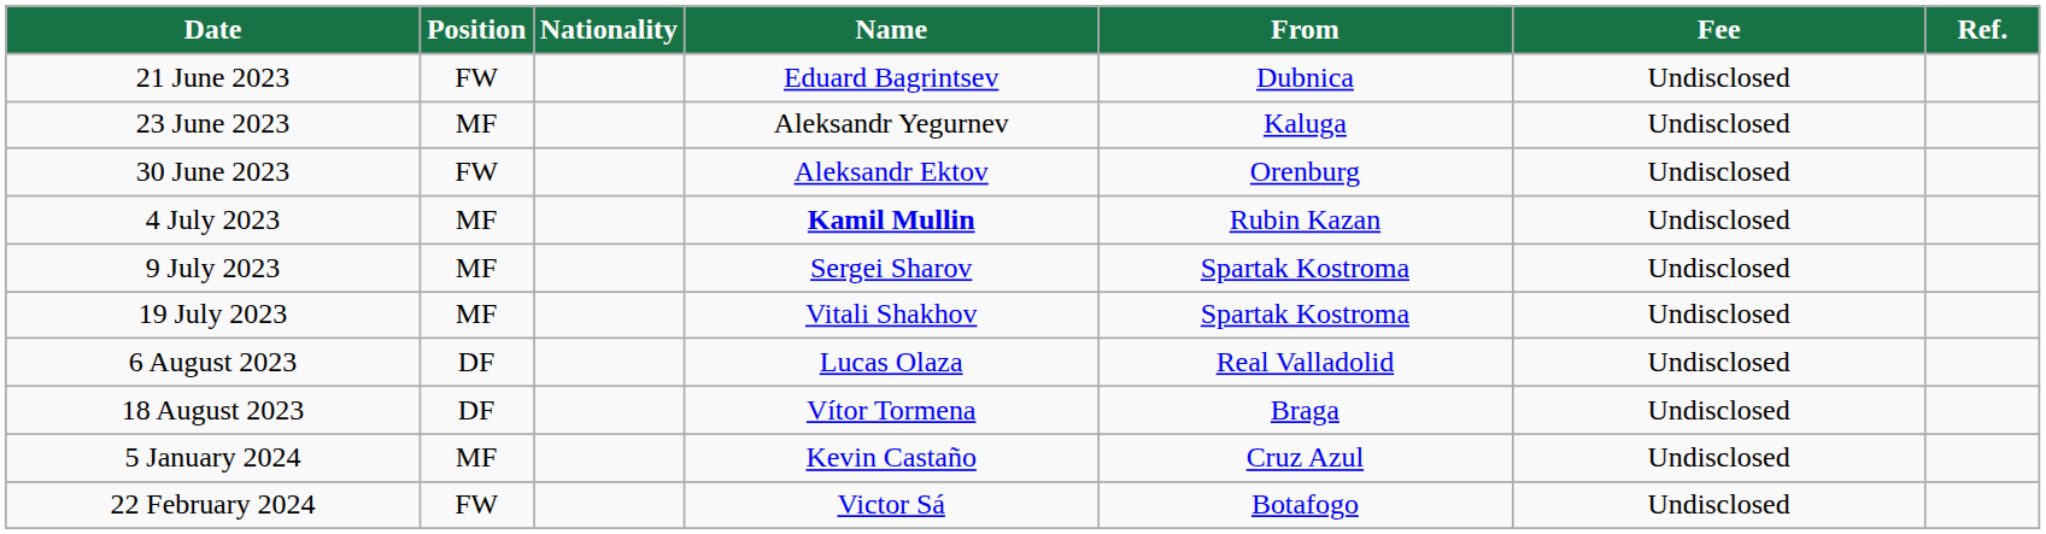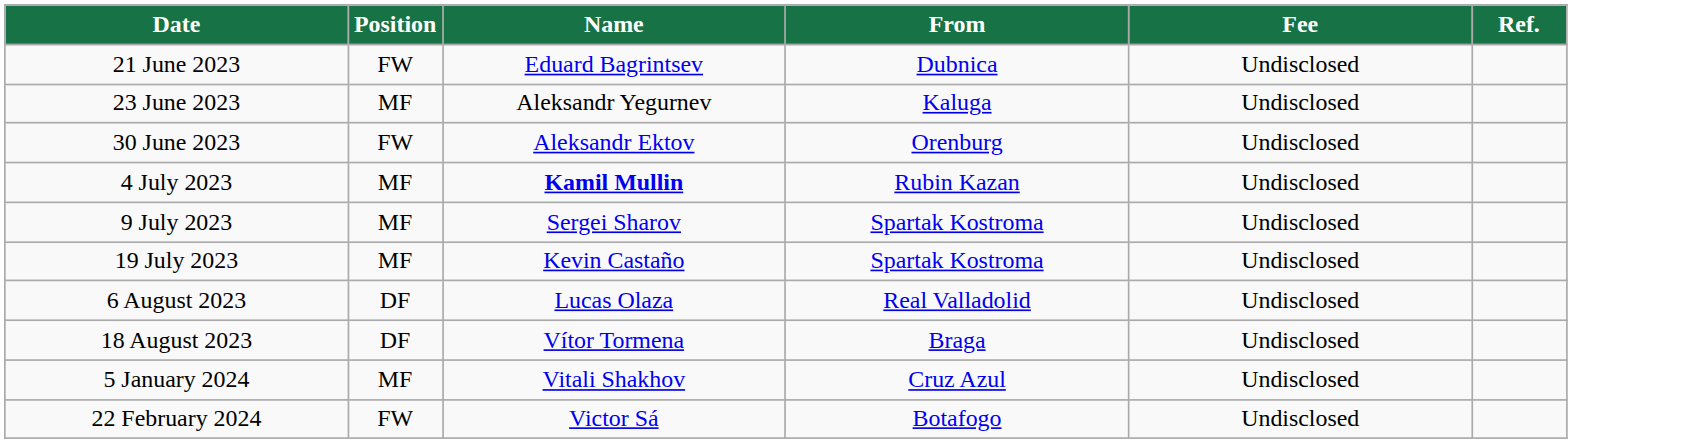- column: Nationality
19 July 2023 | Name: Vitali Shakhov -> Kevin Castaño
5 January 2024 | Name: Kevin Castaño -> Vitali Shakhov
